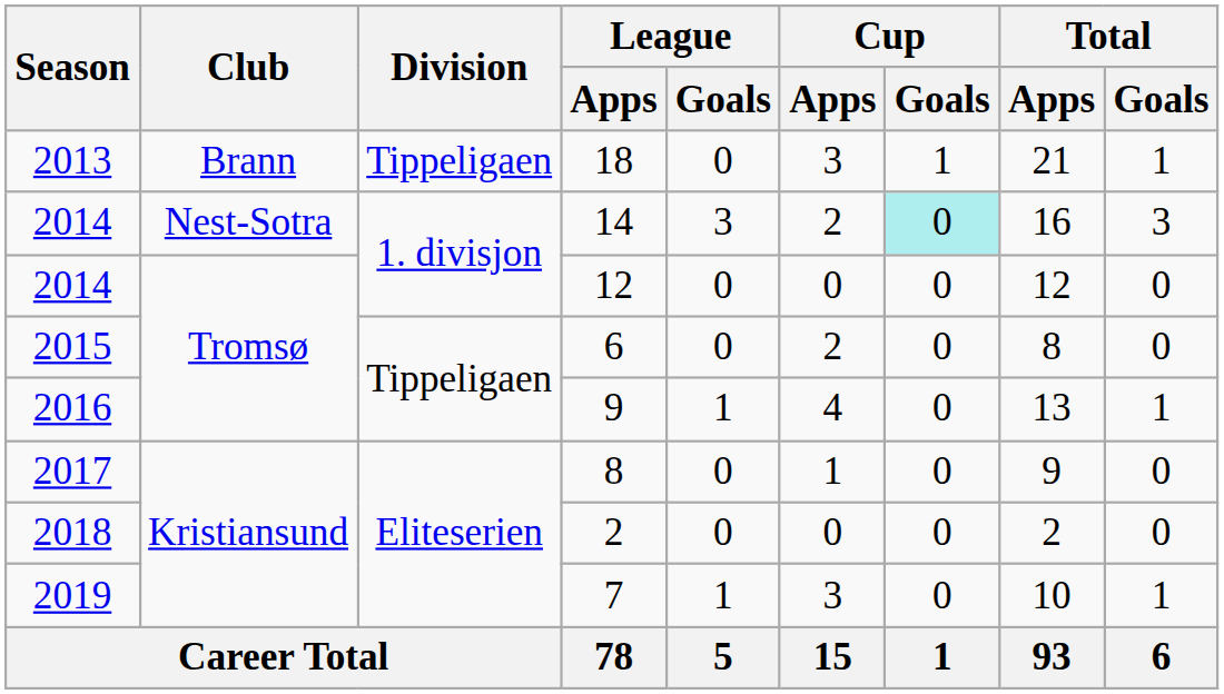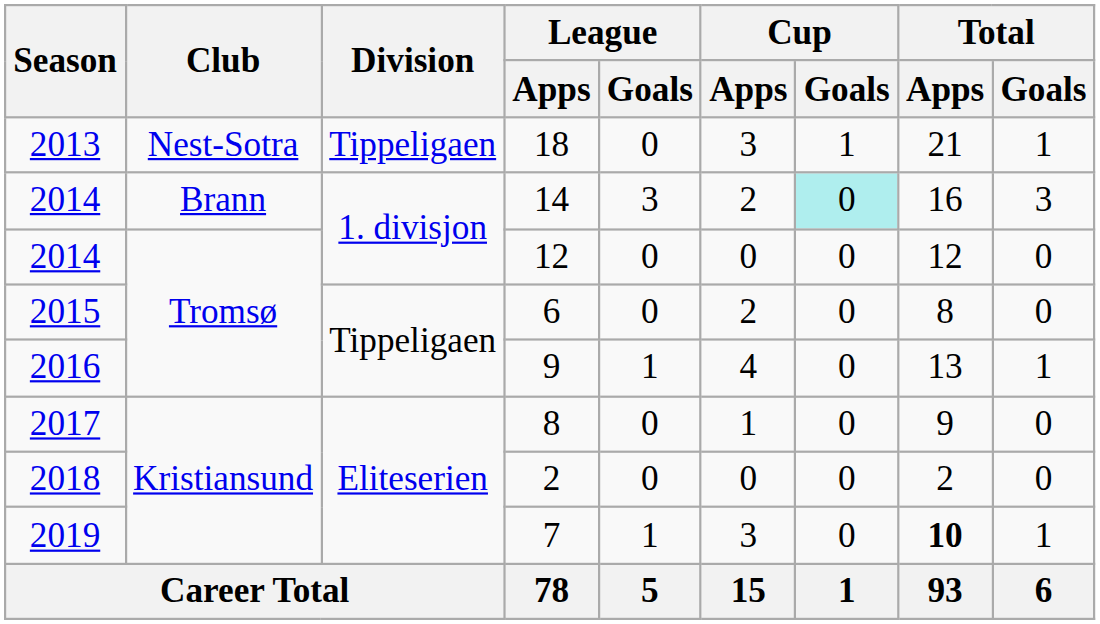18 | Club: Brann -> Nest-Sotra
14 | Club: Nest-Sotra -> Brann
7 | Total / Apps: normal -> bold
